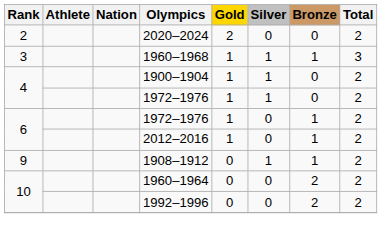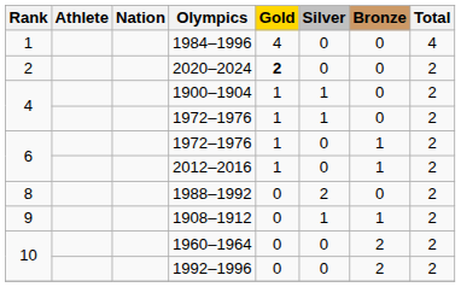+ row: 1 | 1984–1996 | 4 | 0 | 0 | 4
2020–2024 | Gold: normal -> bold
- row: 3 | 1960–1968 | 1 | 1 | 1 | 3
+ row: 8 | 1988–1992 | 0 | 2 | 0 | 2
